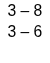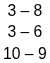+ row: 10 – 9
